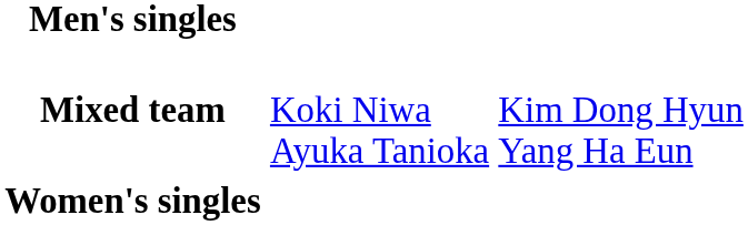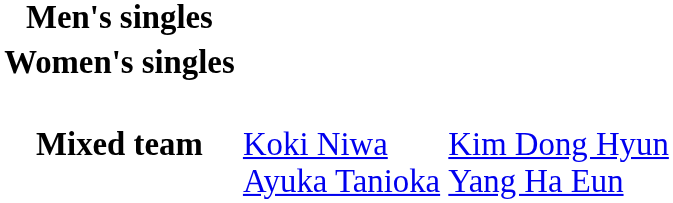rows swapped: Women's singles <-> Mixed team
